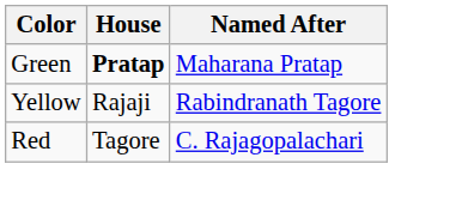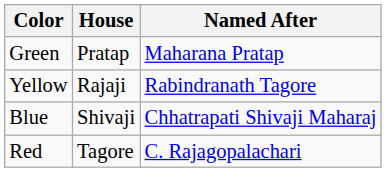Green | House: bold -> normal
+ row: Blue | Shivaji | Chhatrapati Shivaji Maharaj
